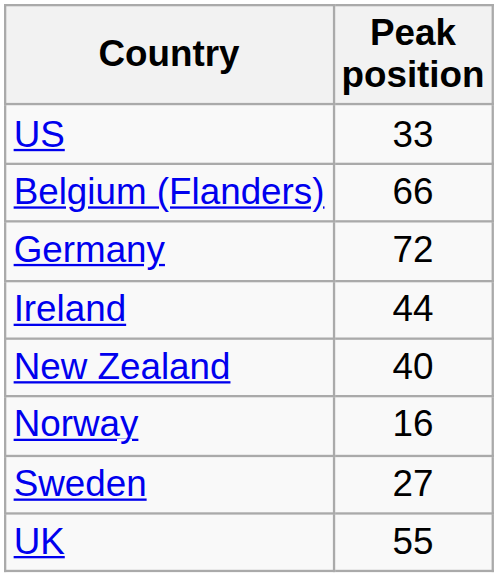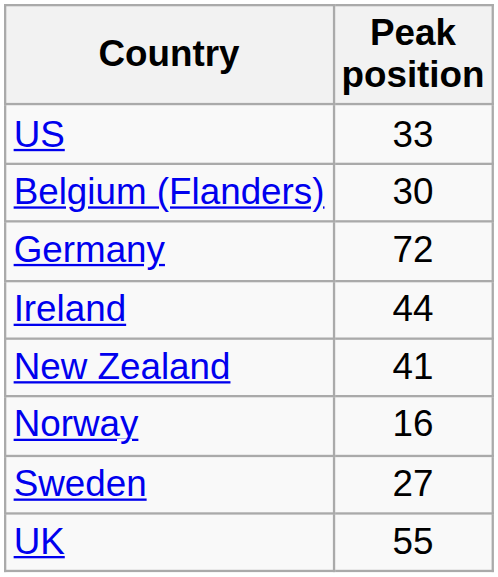Belgium (Flanders) | Peak position: 66 -> 30
New Zealand | Peak position: 40 -> 41
